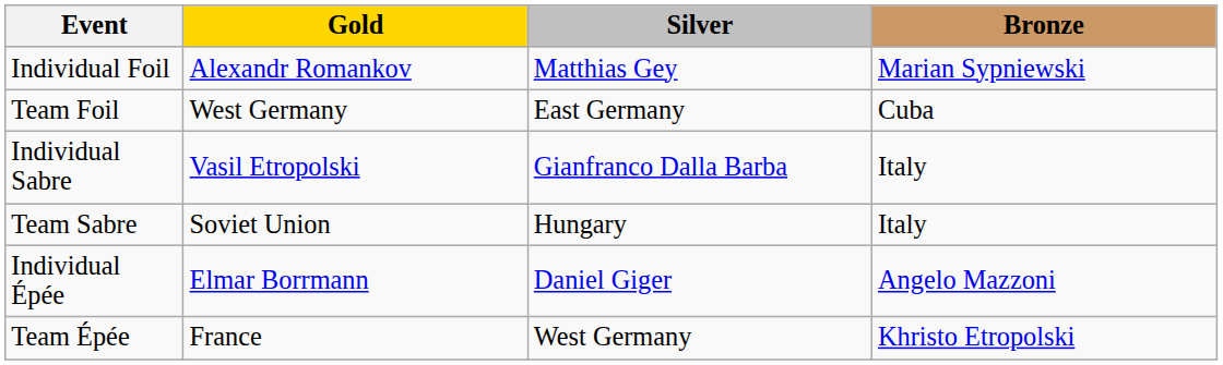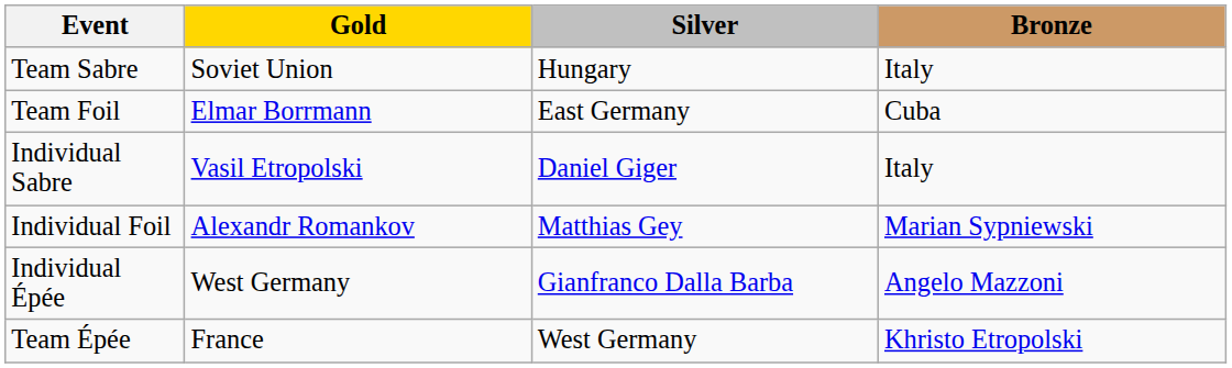rows swapped: Individual Foil <-> Team Sabre
Team Foil | Gold: West Germany -> Elmar Borrmann
Individual Sabre | Silver: Gianfranco Dalla Barba -> Daniel Giger
Individual Épée | Gold: Elmar Borrmann -> West Germany
Individual Épée | Silver: Daniel Giger -> Gianfranco Dalla Barba
